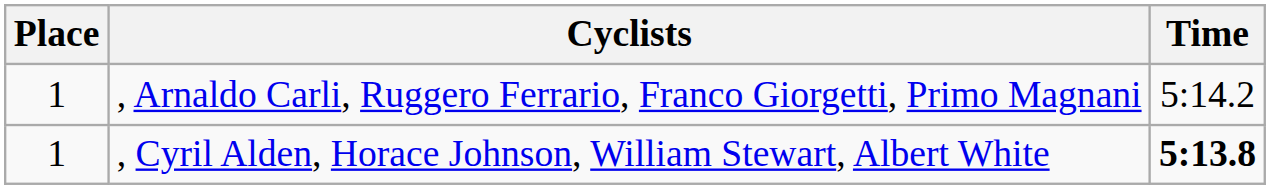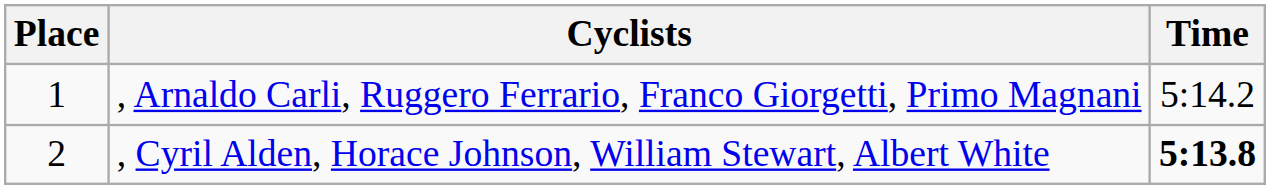, Cyril Alden, Horace Johnson, William Stewart, Albert White | Place: 1 -> 2
